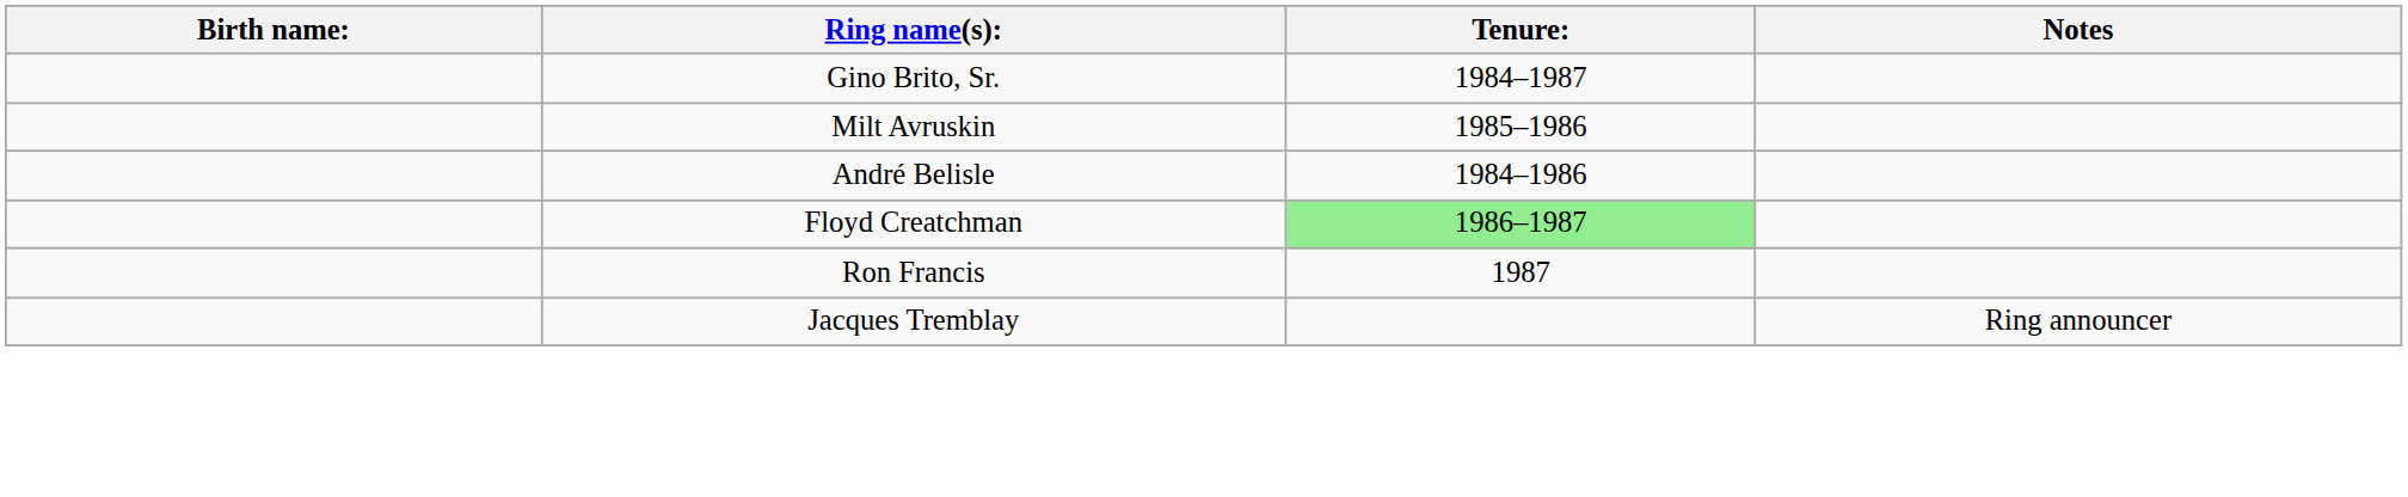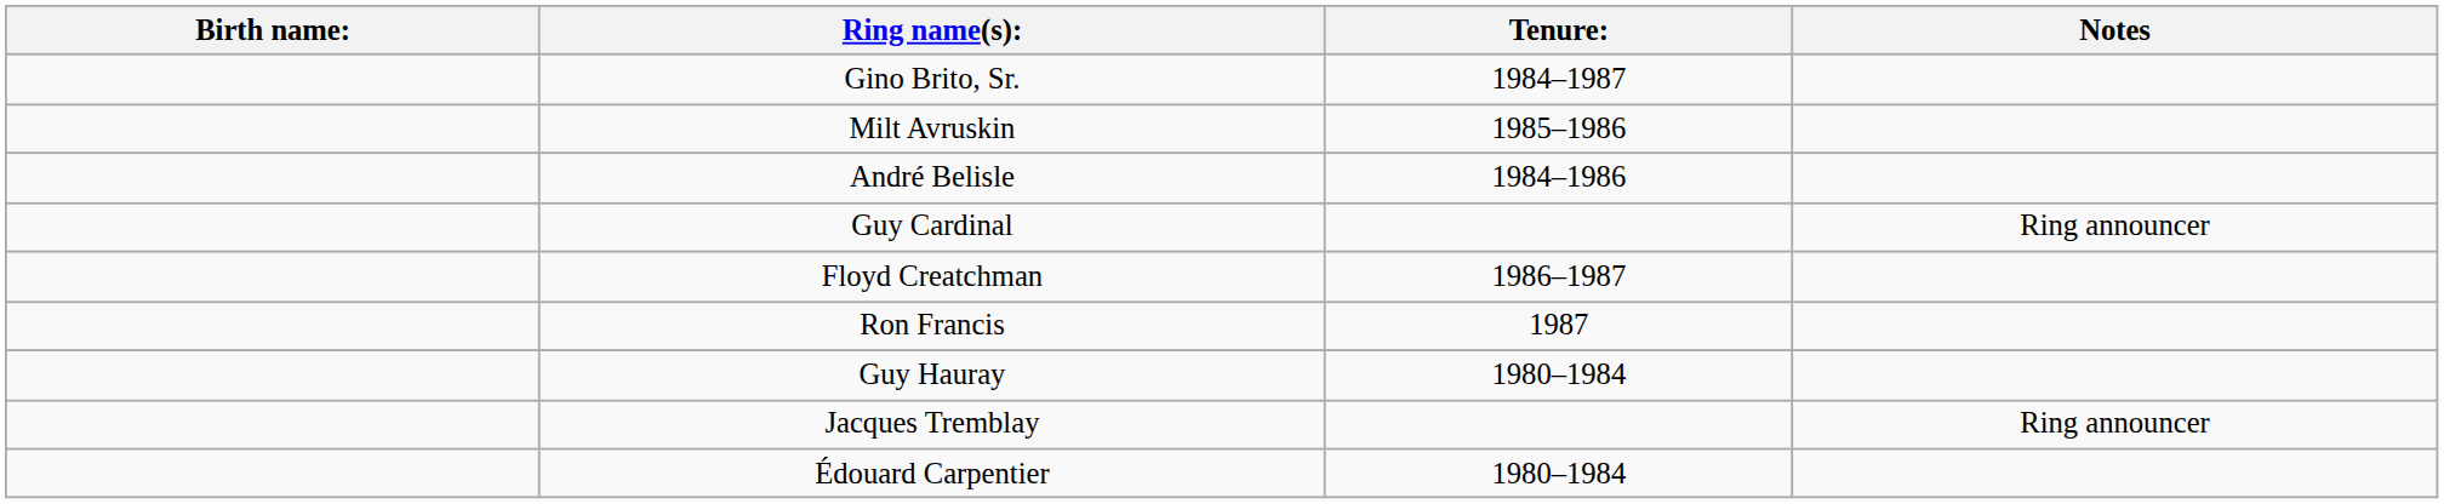+ row: Guy Cardinal | Ring announcer
Floyd Creatchman | Tenure:: lightgreen background -> no background
+ row: Guy Hauray | 1980–1984
+ row: Édouard Carpentier | 1980–1984
